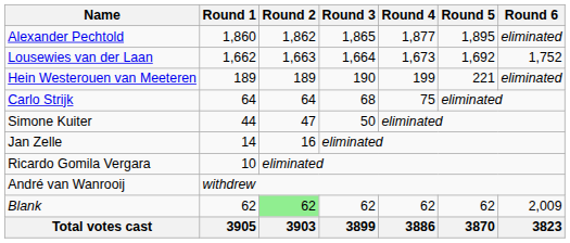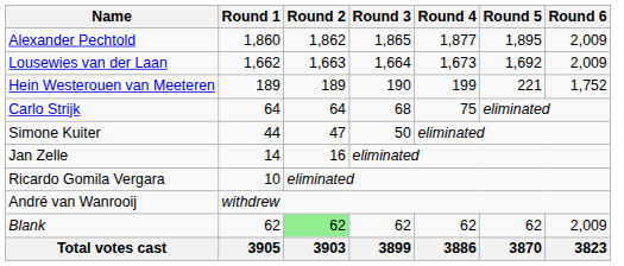Alexander Pechtold | Round 6: eliminated -> 2,009
Lousewies van der Laan | Round 6: 1,752 -> 2,009
Hein Westerouen van Meeteren | Round 6: eliminated -> 1,752
